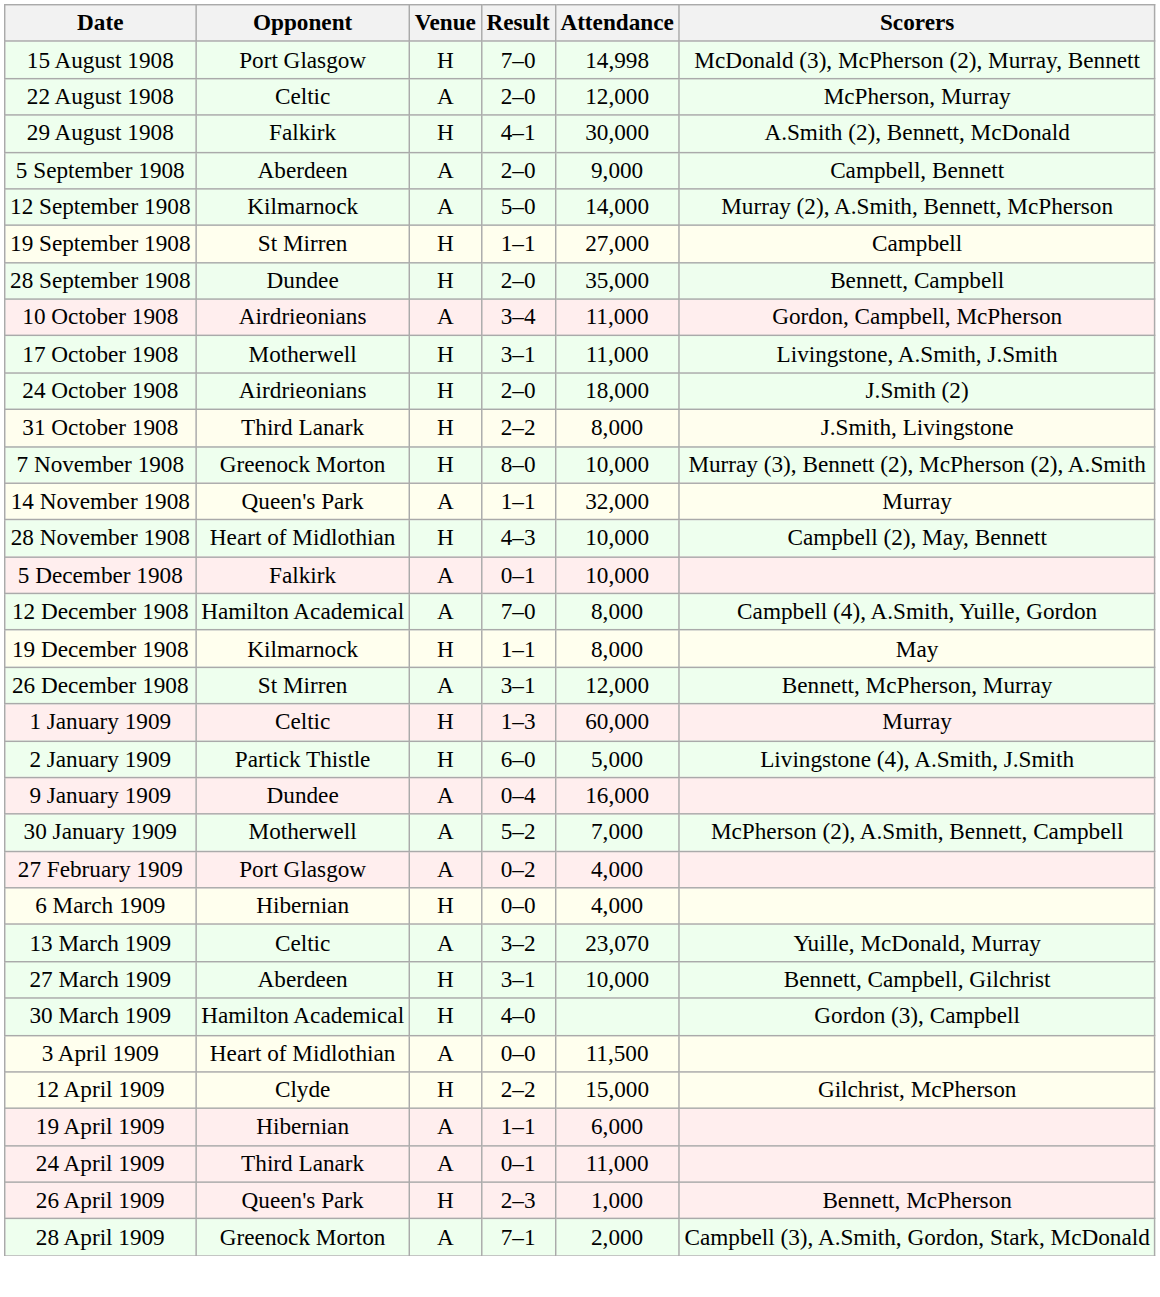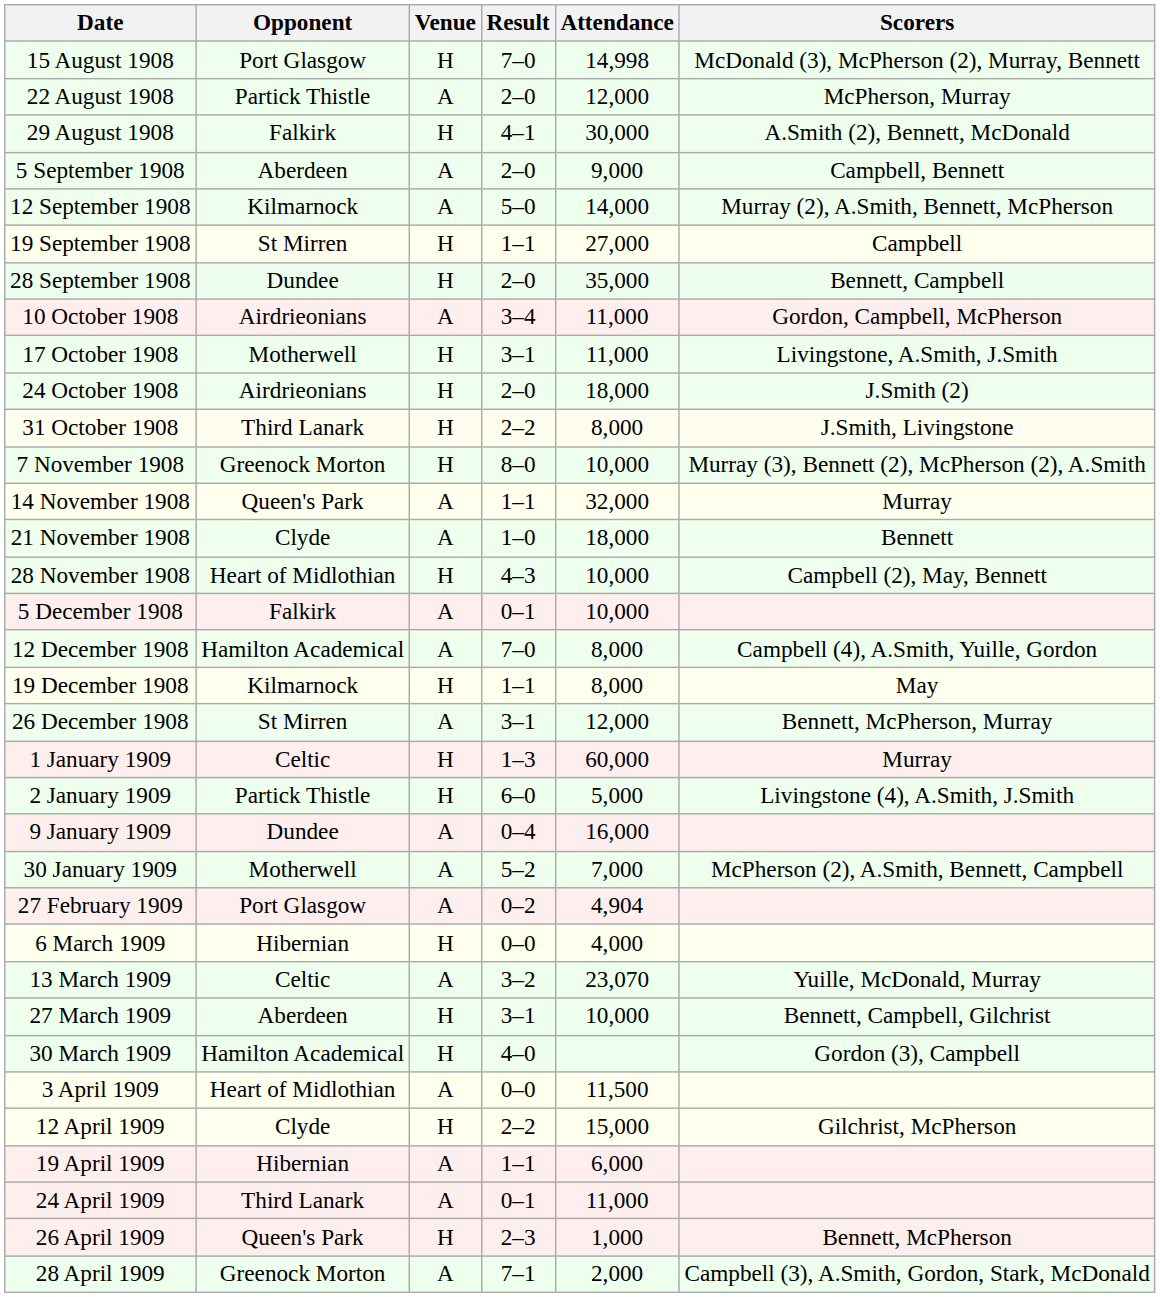22 August 1908 | Opponent: Celtic -> Partick Thistle
+ row: 21 November 1908 | Clyde | A | 1–0 | 18,000 | Bennett
27 February 1909 | Attendance: 4,000 -> 4,904
